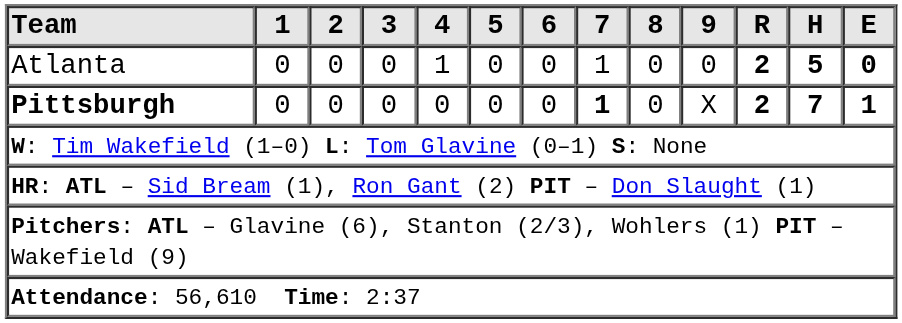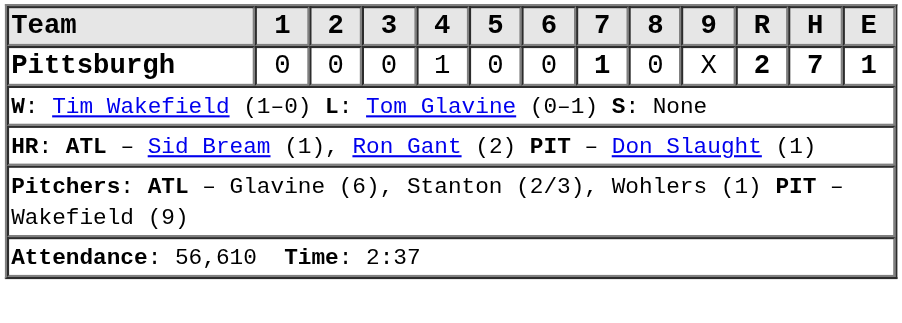- row: Atlanta | 0 | 0 | 0 | 1 | 0 | 0 | 1 | 0 | 0 | 2 | 5 | 0
Pittsburgh | 4: 0 -> 1
